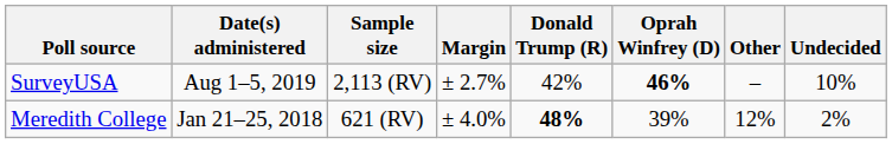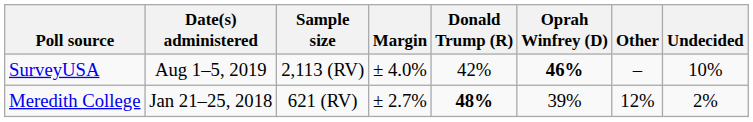SurveyUSA | Margin: ± 2.7% -> ± 4.0%
Meredith College | Margin: ± 4.0% -> ± 2.7%
